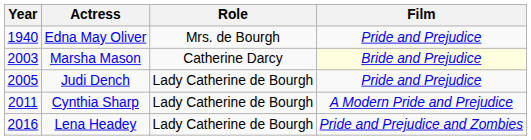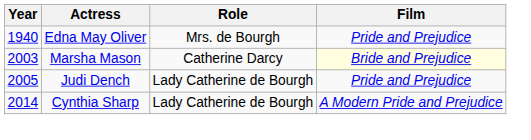Cynthia Sharp | Year: 2011 -> 2014
- row: 2016 | Lena Headey | Lady Catherine de Bourgh | Pride and Prejudice and Zombies
